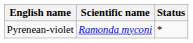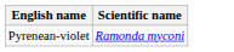- column: Status | *
